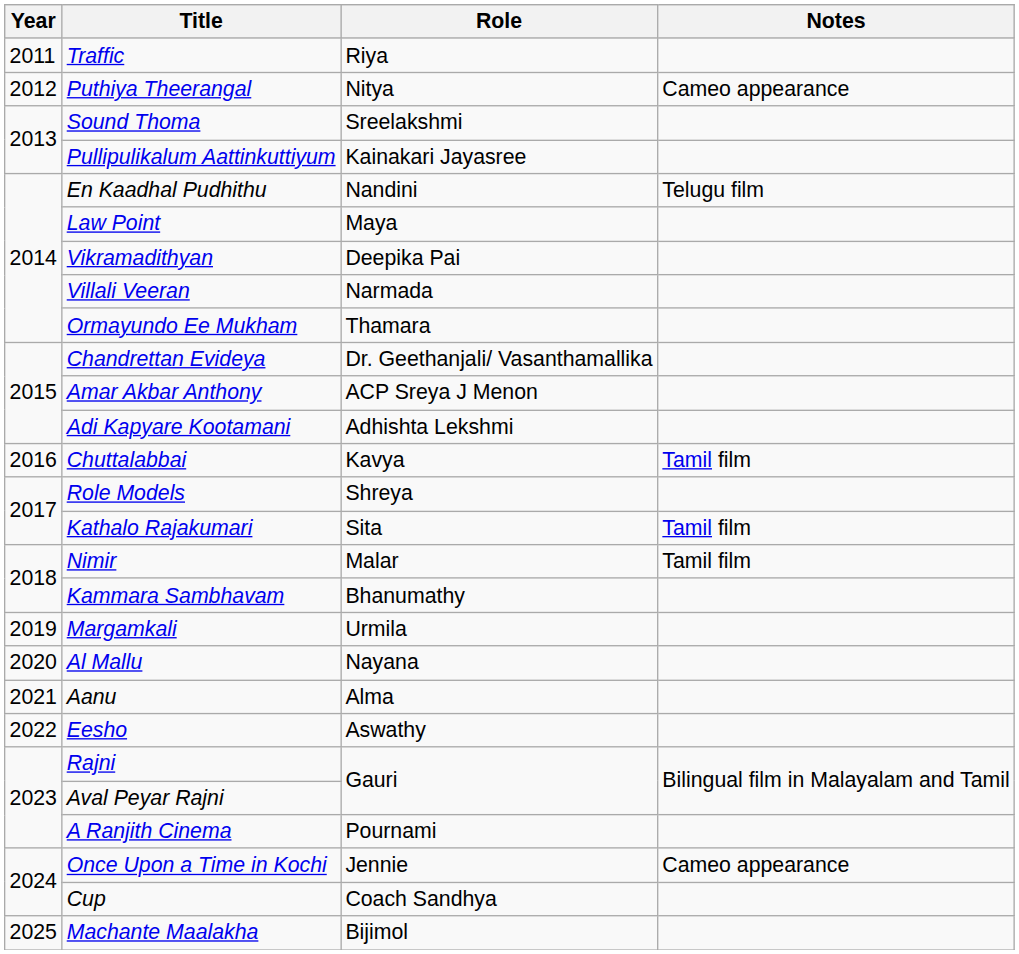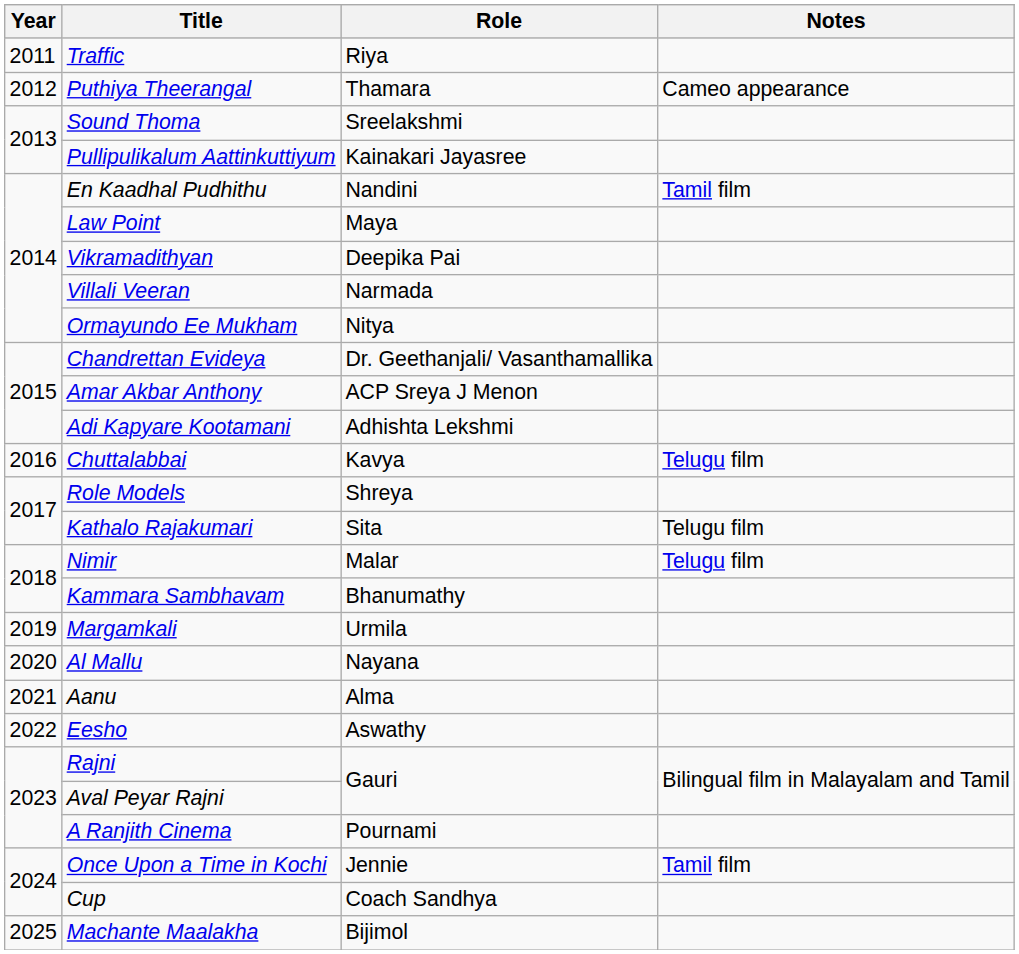Puthiya Theerangal | Role: Nitya -> Thamara
En Kaadhal Pudhithu | Notes: Telugu film -> Tamil film
Ormayundo Ee Mukham | Role: Thamara -> Nitya
Chuttalabbai | Notes: Tamil film -> Telugu film
Kathalo Rajakumari | Notes: Tamil film -> Telugu film
Nimir | Notes: Tamil film -> Telugu film
Once Upon a Time in Kochi | Notes: Cameo appearance -> Tamil film
